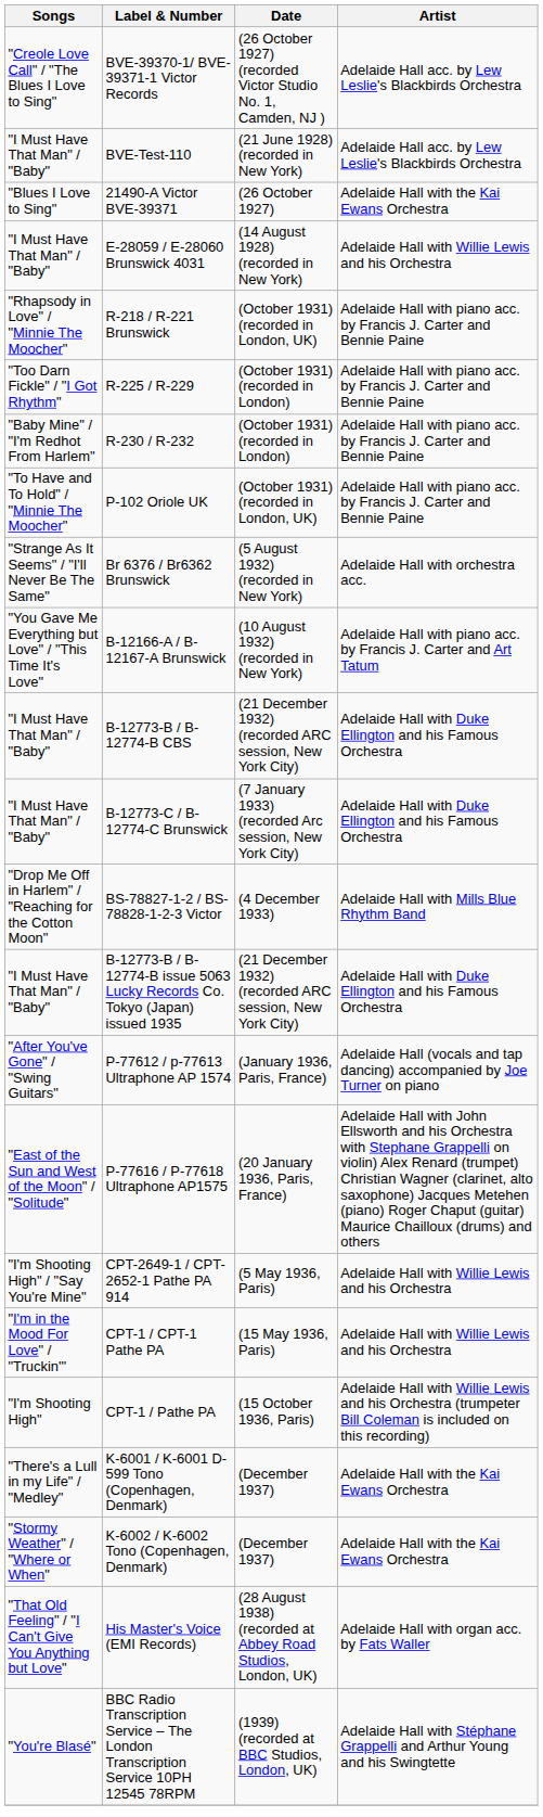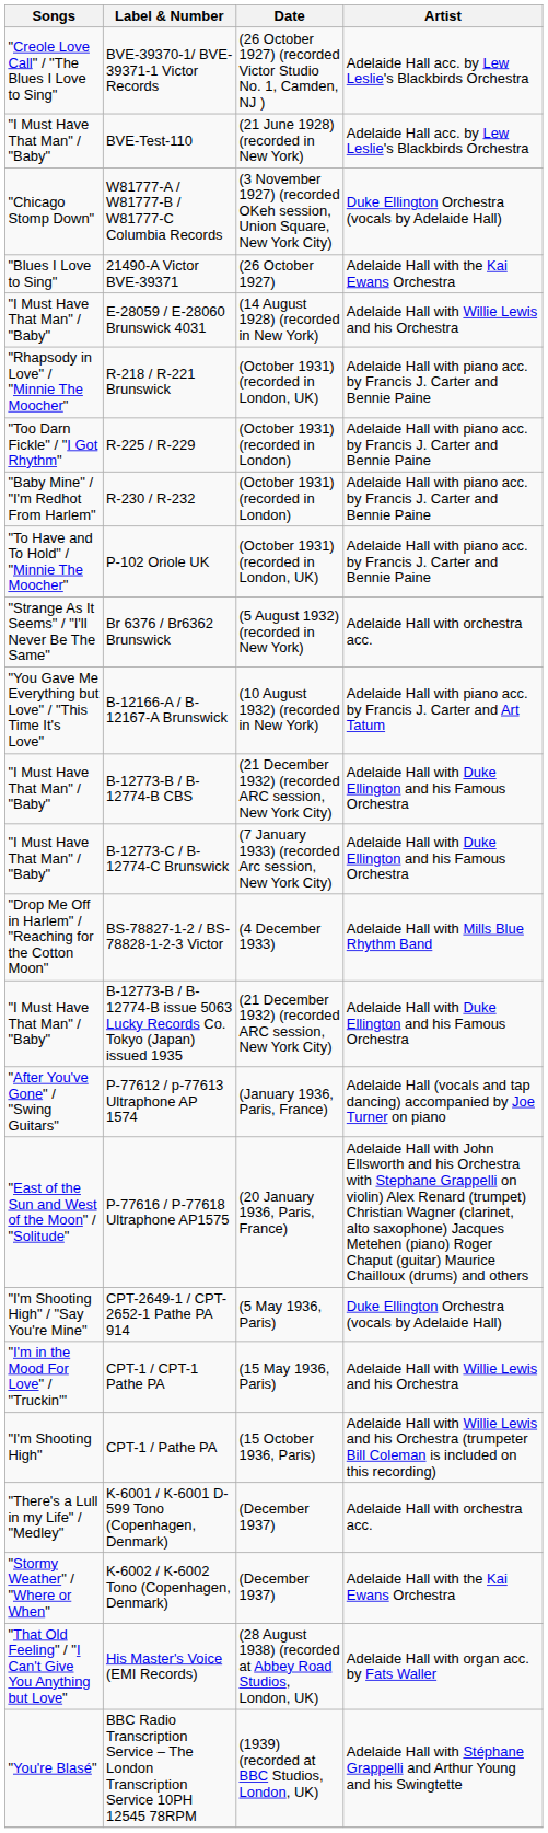+ row: "Chicago Stomp Down" | W81777-A / W81777-B / W81777-C Columbia Records | (3 November 1927) (recorded OKeh session, Union Square, New York City) | Duke Ellington Orchestra (vocals by Adelaide Hall)
CPT-2649-1 / CPT-2652-1 Pathe PA 914 | Artist: Adelaide Hall with Willie Lewis and his Orchestra -> Duke Ellington Orchestra (vocals by Adelaide Hall)
K-6001 / K-6001 D-599 Tono (Copenhagen, Denmark) | Artist: Adelaide Hall with the Kai Ewans Orchestra -> Adelaide Hall with orchestra acc.
